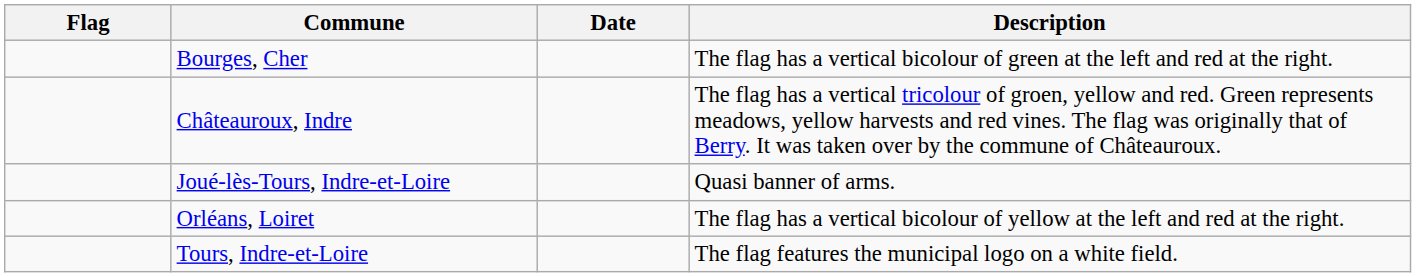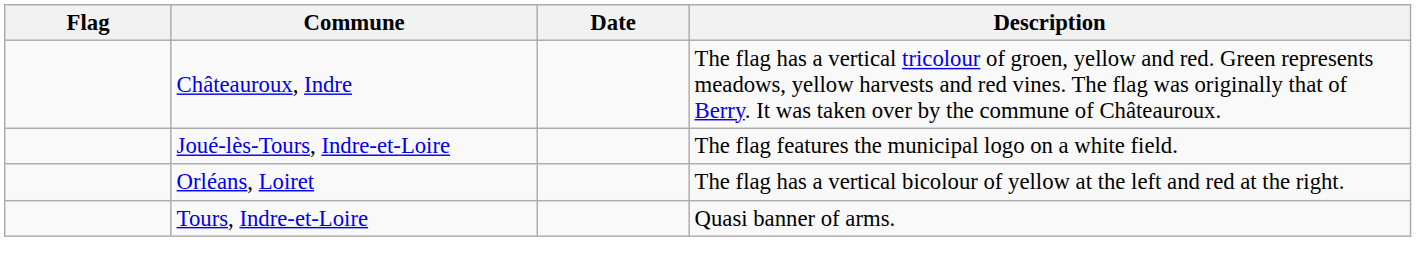- row: Bourges, Cher | The flag has a vertical bicolour of green at the left and red at the right.
Joué-lès-Tours, Indre-et-Loire | Description: Quasi banner of arms. -> The flag features the municipal logo on a white field.
Tours, Indre-et-Loire | Description: The flag features the municipal logo on a white field. -> Quasi banner of arms.
